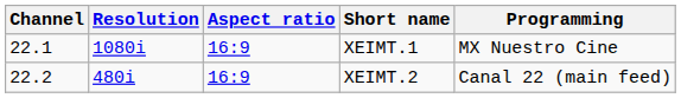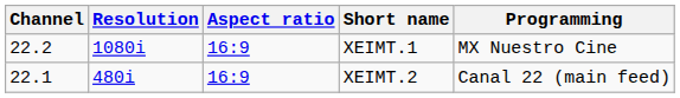XEIMT.1 | Channel: 22.1 -> 22.2
XEIMT.2 | Channel: 22.2 -> 22.1
